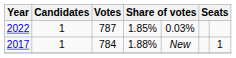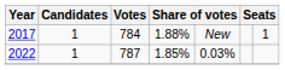rows swapped: 2017 <-> 2022
